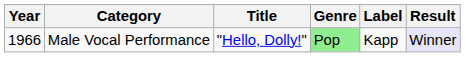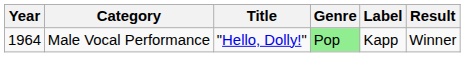Male Vocal Performance | Year: 1966 -> 1964
Male Vocal Performance | Result: lavender background -> no background
